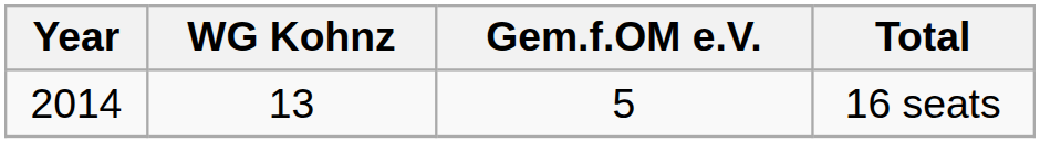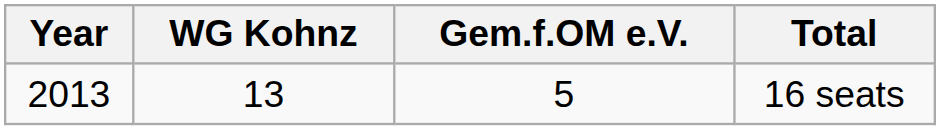16 seats | Year: 2014 -> 2013
